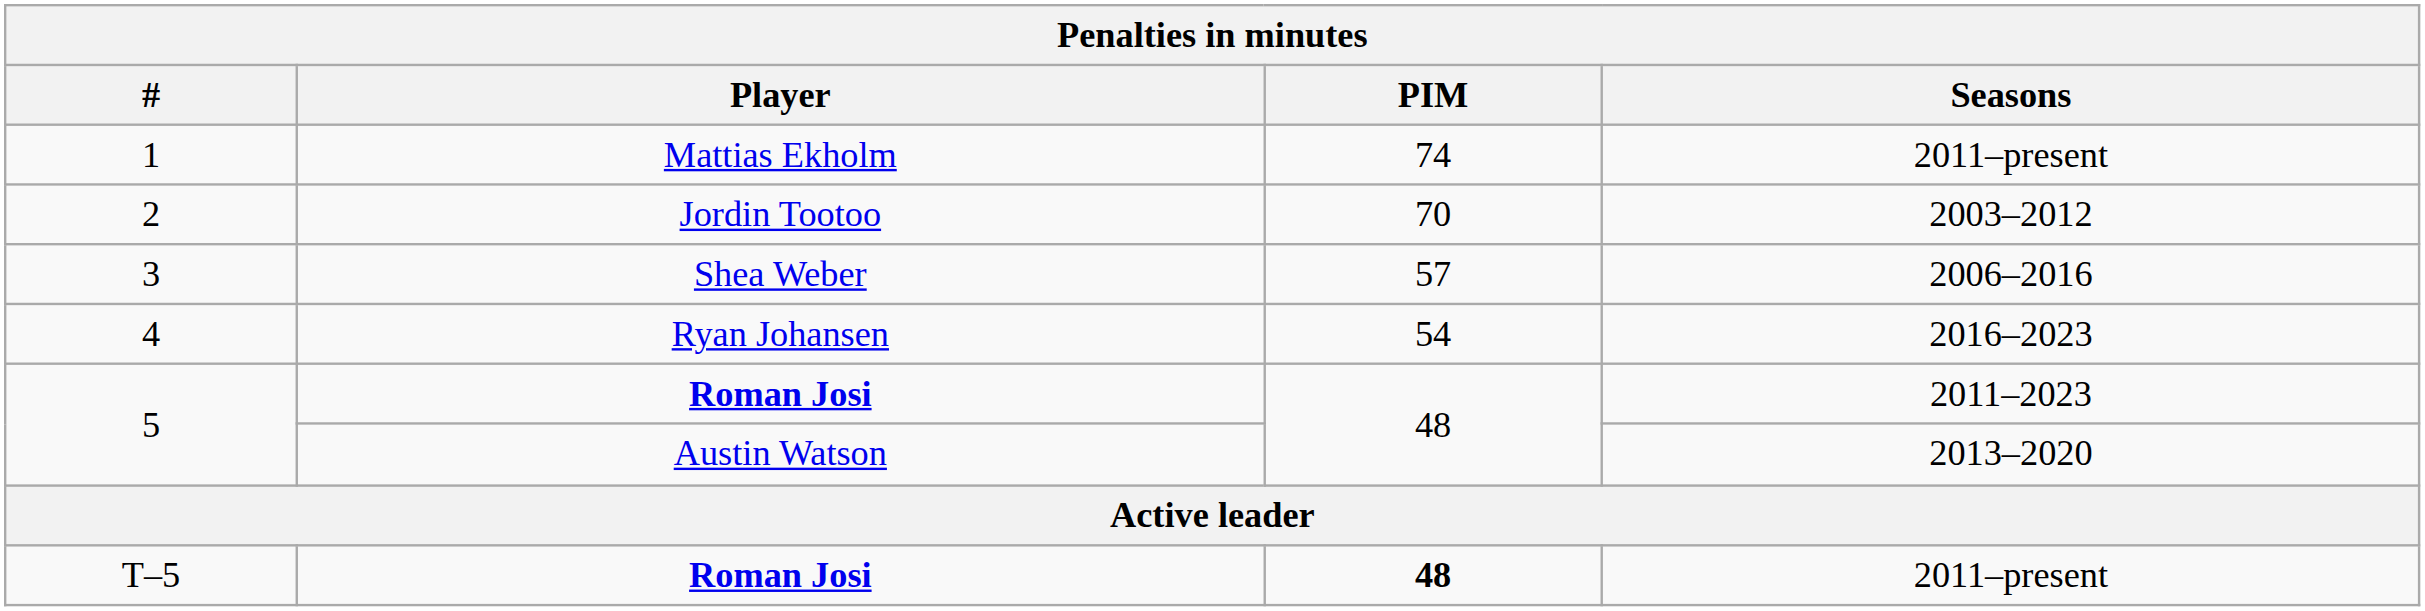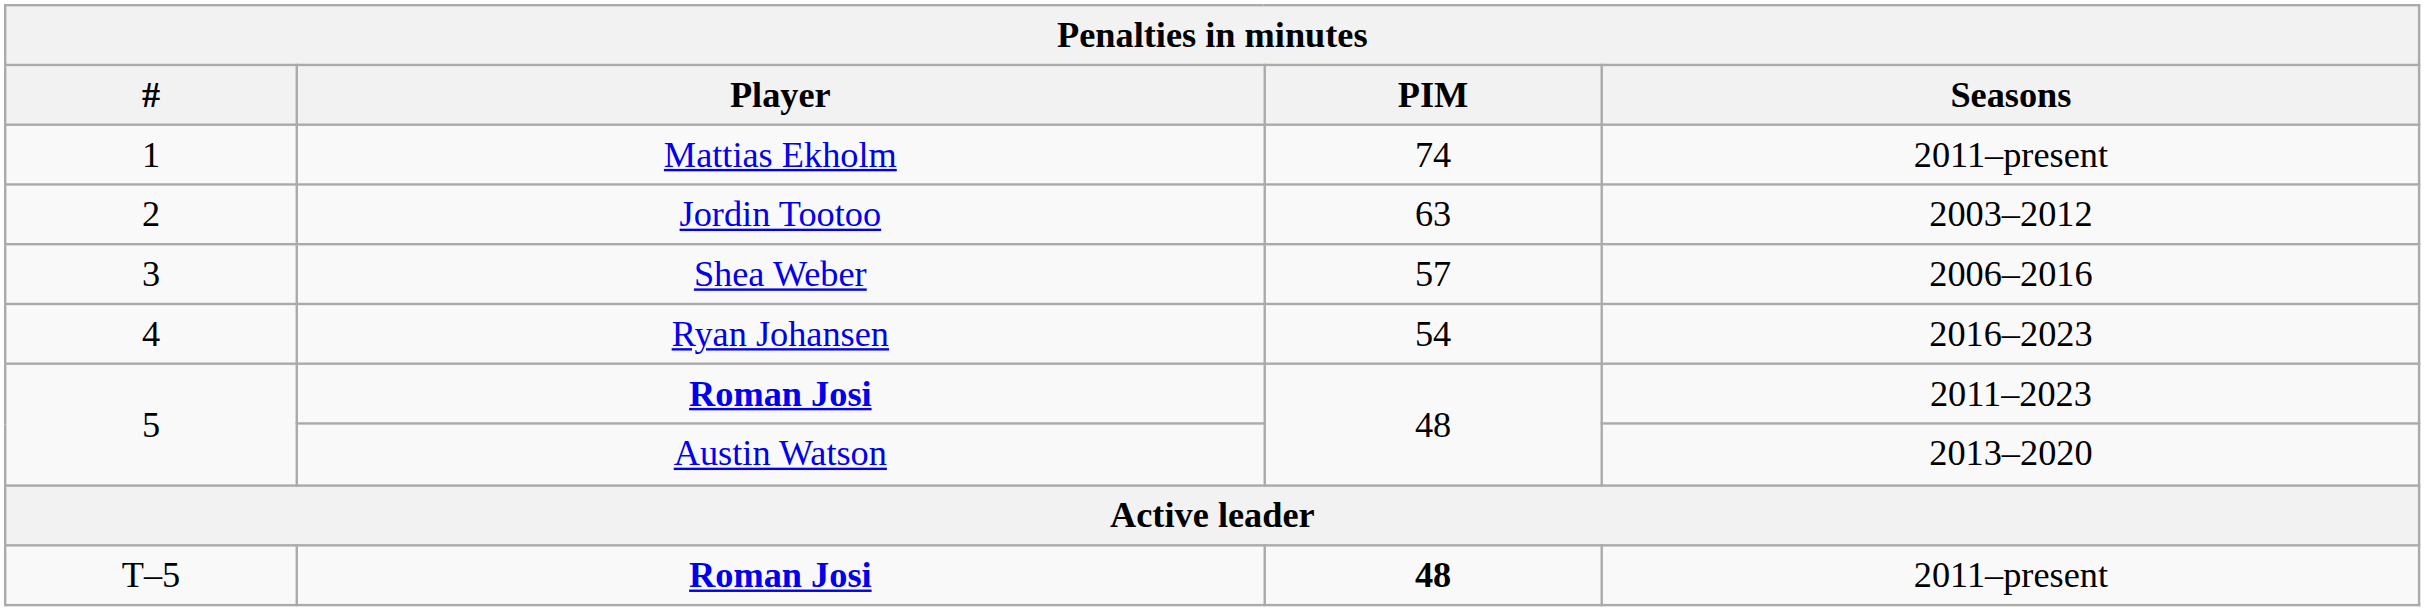2 | PIM: 70 -> 63
